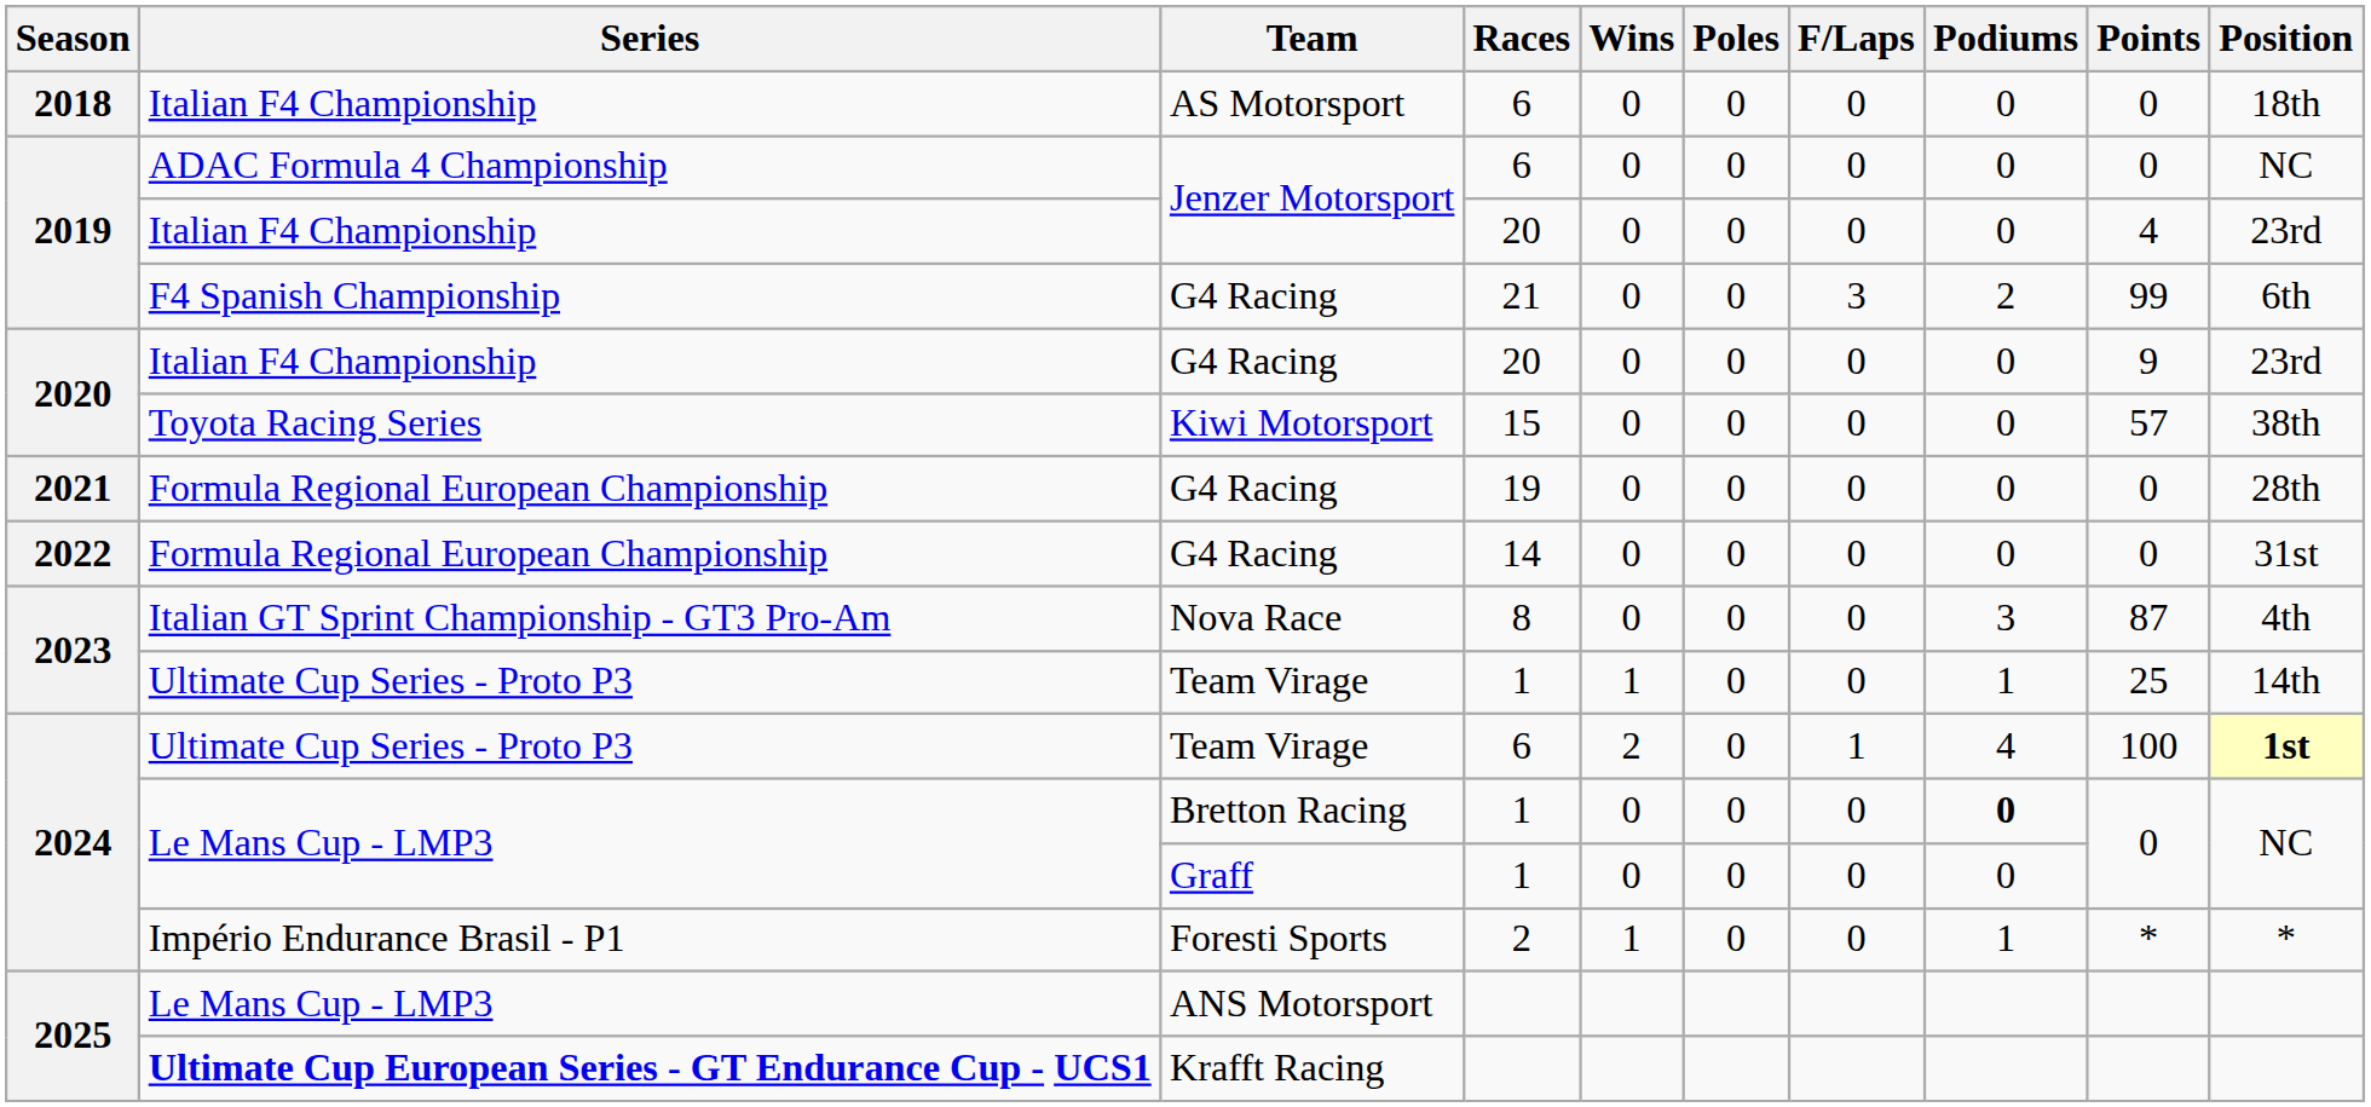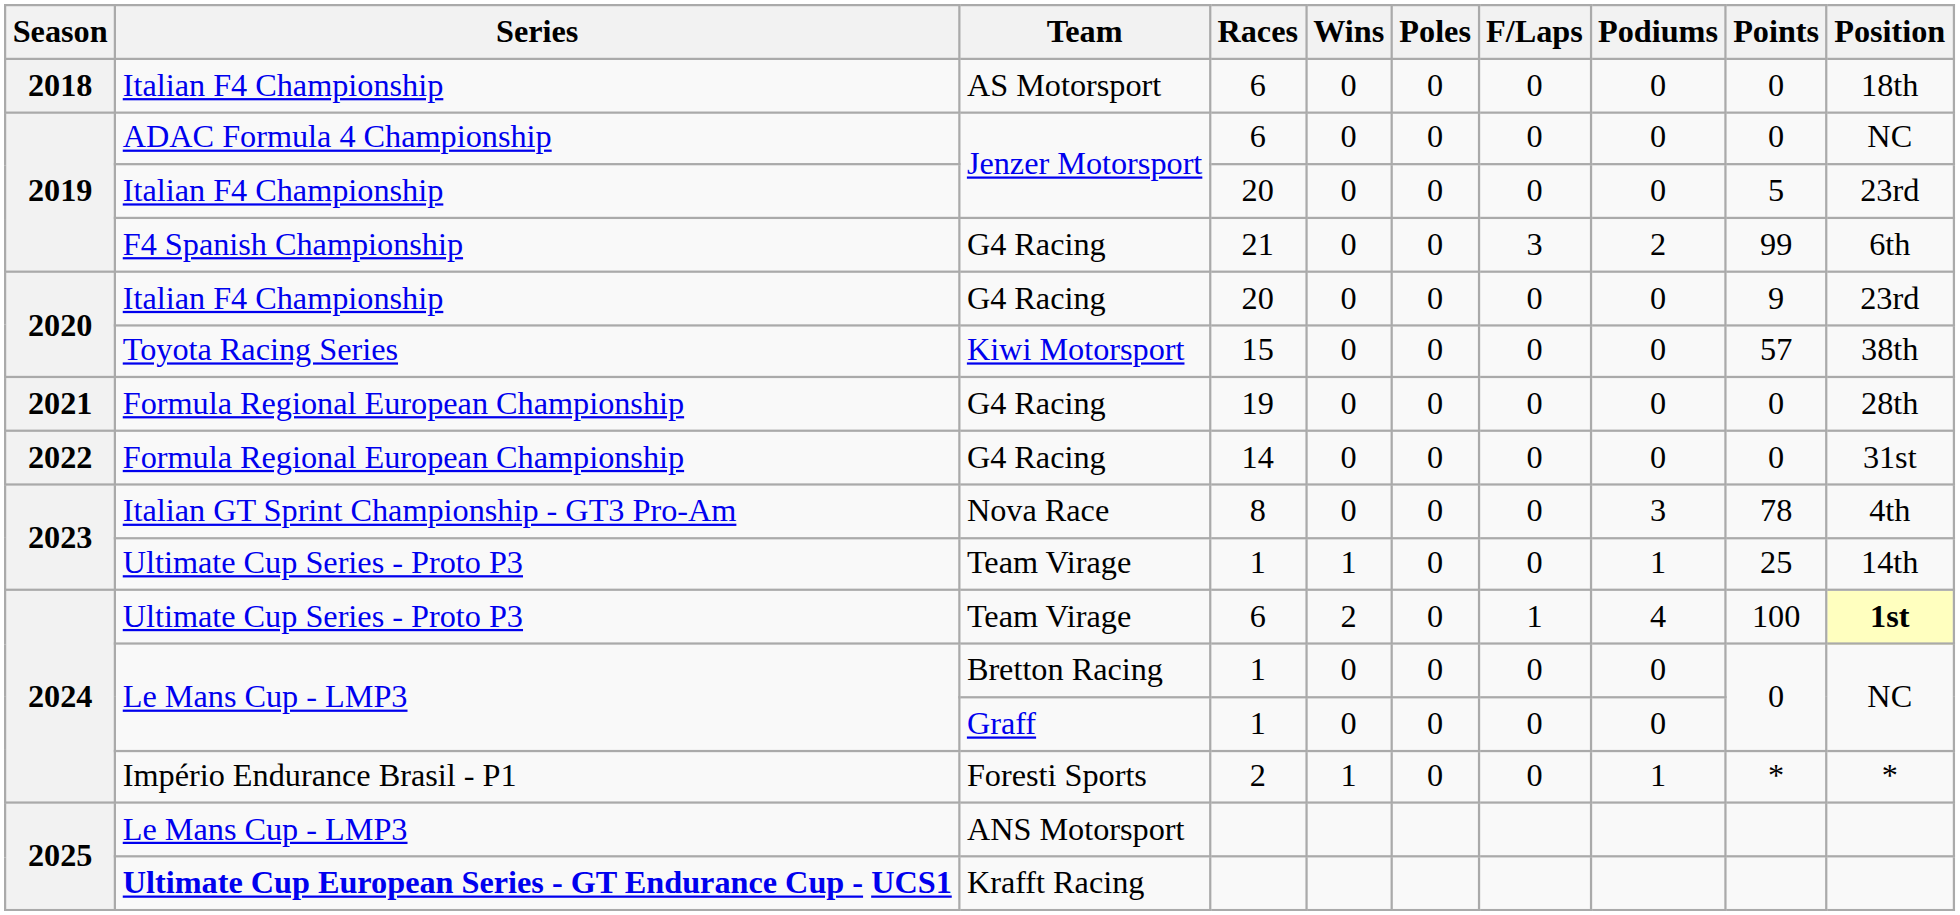Jenzer Motorsport / 20 | Points: 4 -> 5
Nova Race | Points: 87 -> 78
Bretton Racing | Podiums: bold -> normal
